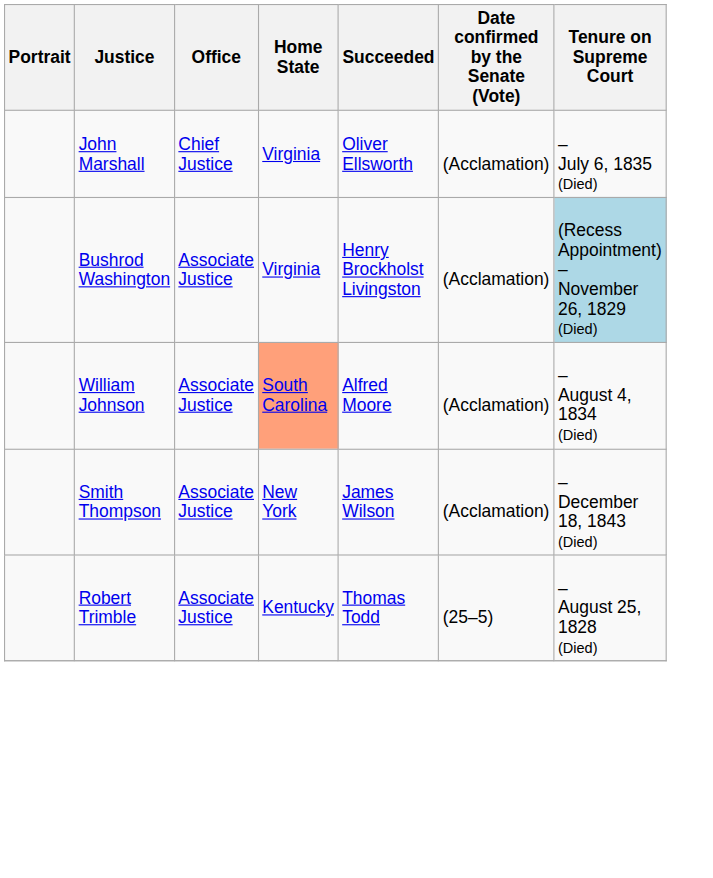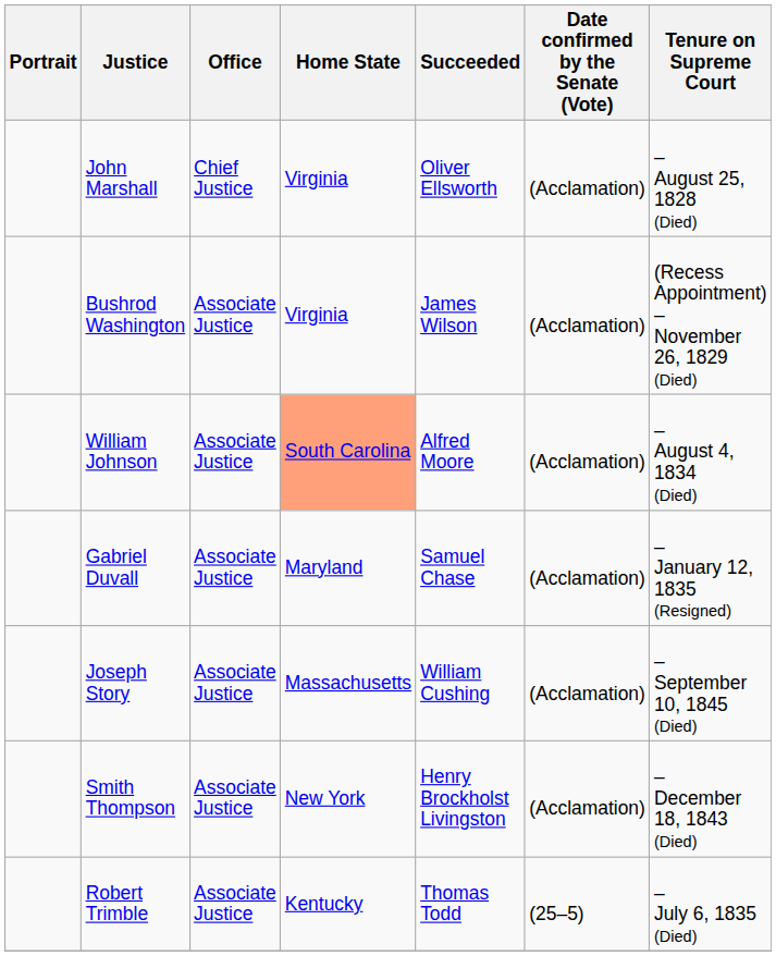John Marshall | Tenure on Supreme Court: – July 6, 1835 (Died) -> – August 25, 1828 (Died)
Bushrod Washington | Succeeded: Henry Brockholst Livingston -> James Wilson
Bushrod Washington | Tenure on Supreme Court: lightblue background -> no background
+ row: Gabriel Duvall | Associate Justice | Maryland | Samuel Chase | (Acclamation) | – January 12, 1835 (Resigned)
+ row: Joseph Story | Associate Justice | Massachusetts | William Cushing | (Acclamation) | – September 10, 1845 (Died)
Smith Thompson | Succeeded: James Wilson -> Henry Brockholst Livingston
Robert Trimble | Tenure on Supreme Court: – August 25, 1828 (Died) -> – July 6, 1835 (Died)
